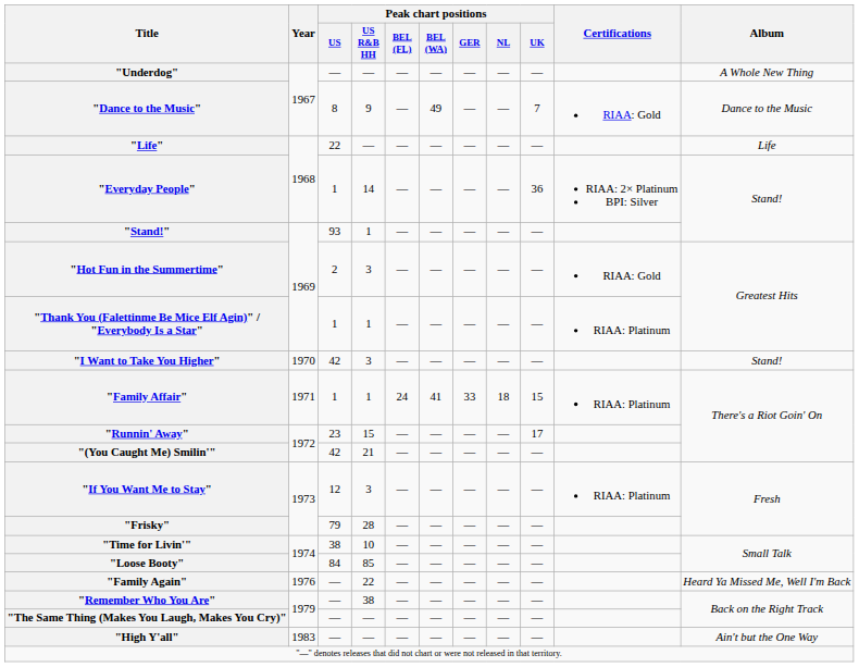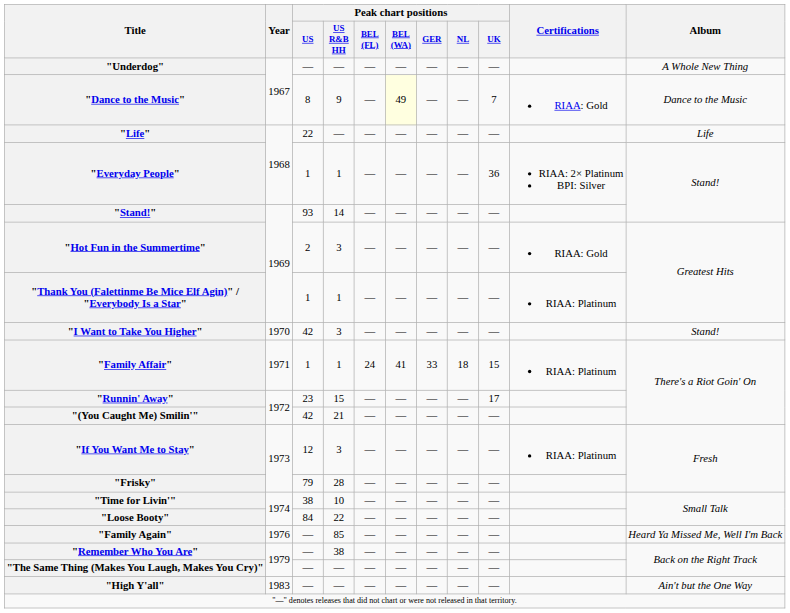"Dance to the Music" | Peak chart positions / BEL (WA): no background -> lightyellow background
"Everyday People" | Peak chart positions / US R&B HH: 14 -> 1
"Stand!" | Peak chart positions / US R&B HH: 1 -> 14
"Loose Booty" | Peak chart positions / US R&B HH: 85 -> 22
"Family Again" | Peak chart positions / US R&B HH: 22 -> 85
